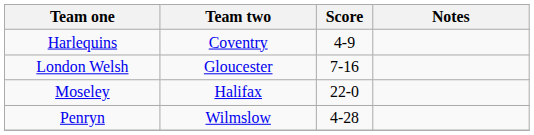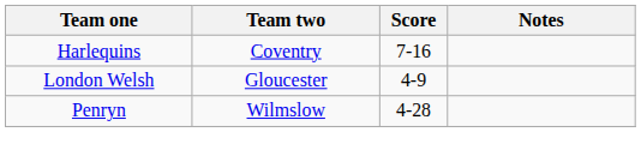Harlequins | Score: 4-9 -> 7-16
London Welsh | Score: 7-16 -> 4-9
- row: Moseley | Halifax | 22-0
